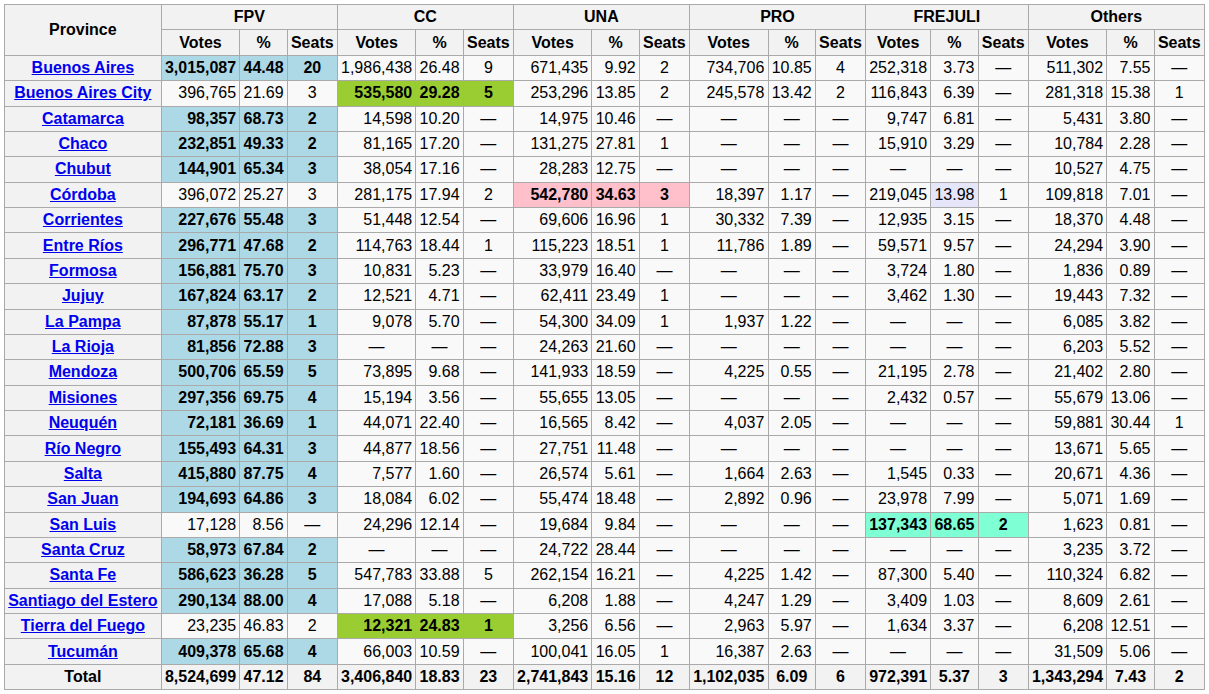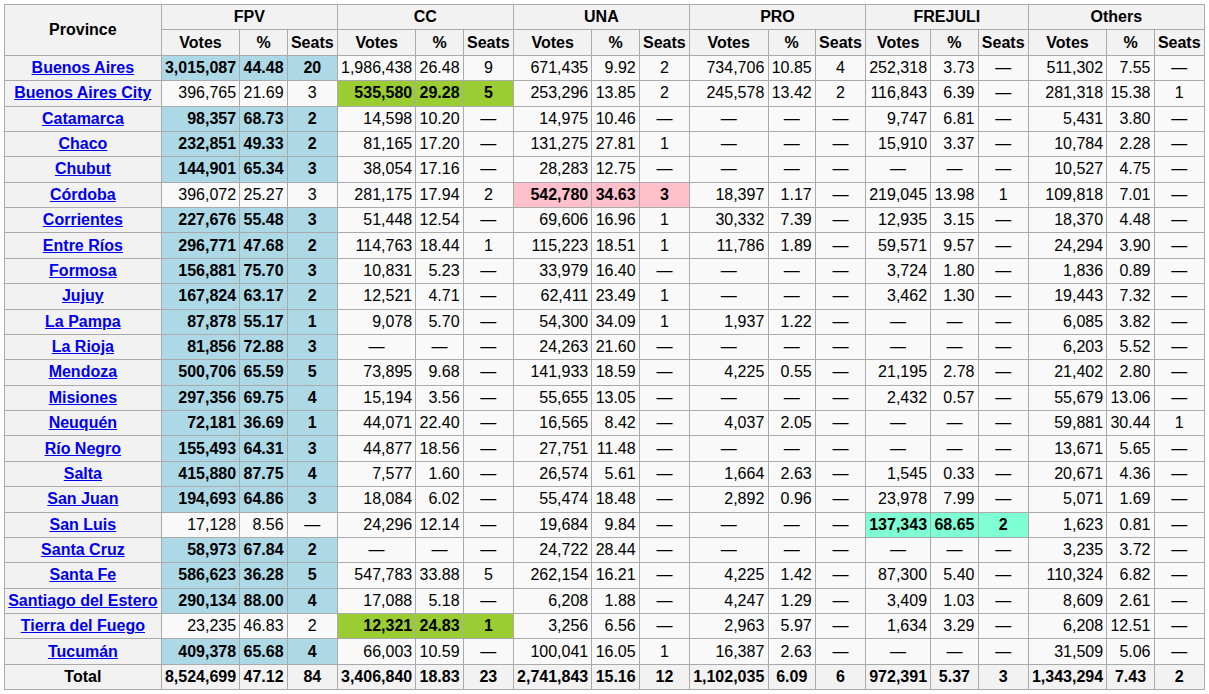Chaco | FREJULI / %: 3.29 -> 3.37
Córdoba | FREJULI / %: lavender background -> no background
Tierra del Fuego | FREJULI / %: 3.37 -> 3.29
